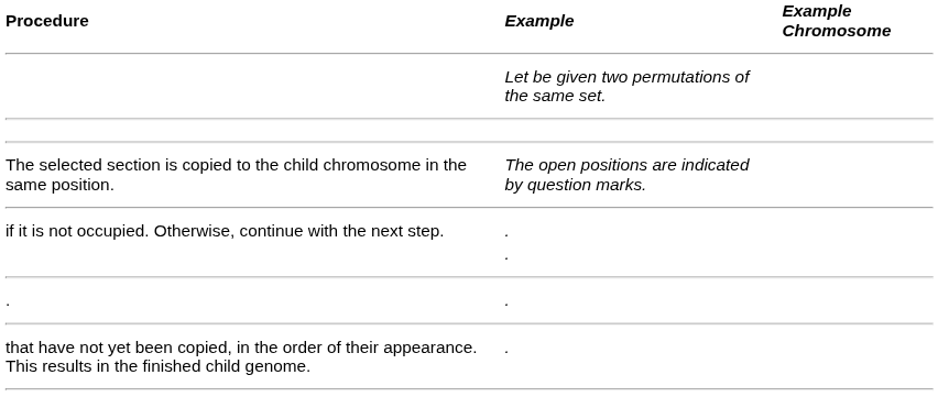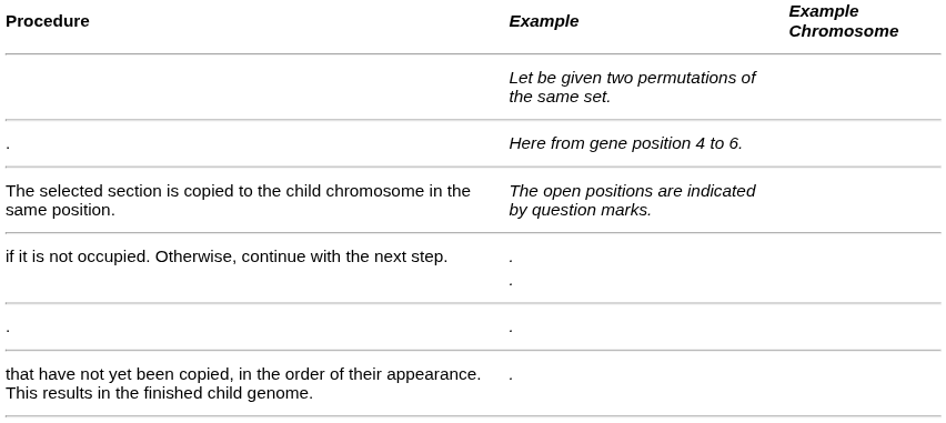+ row: . | Here from gene position 4 to 6.
